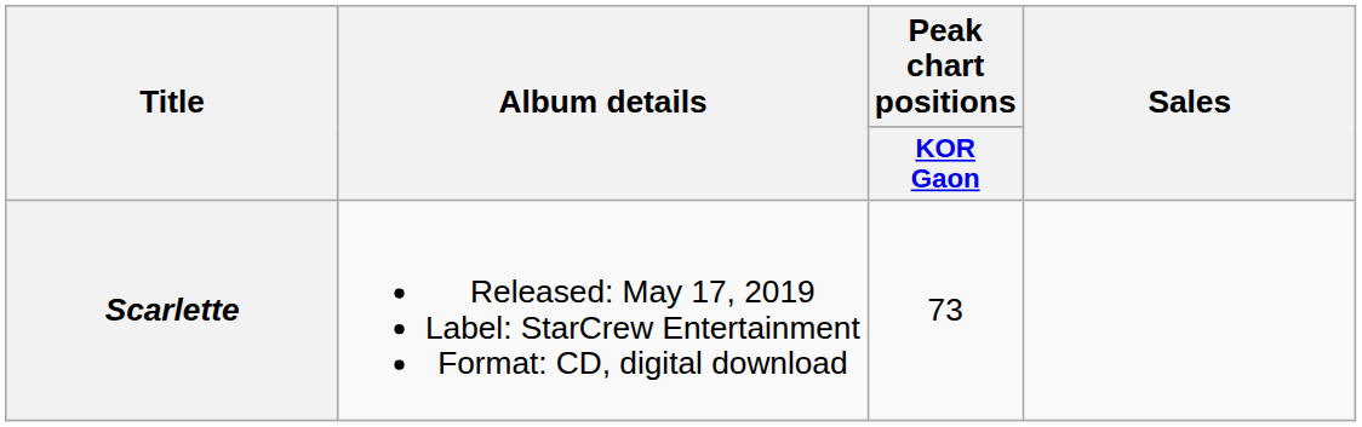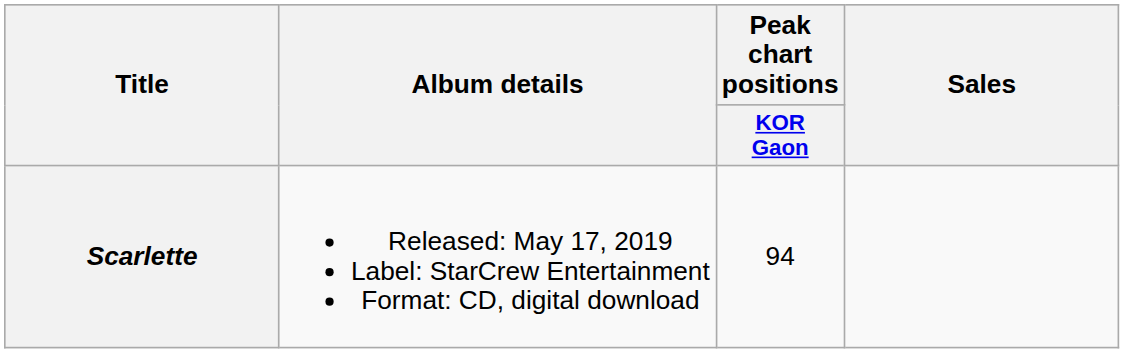Scarlette | Peak chart positions / KOR Gaon: 73 -> 94
